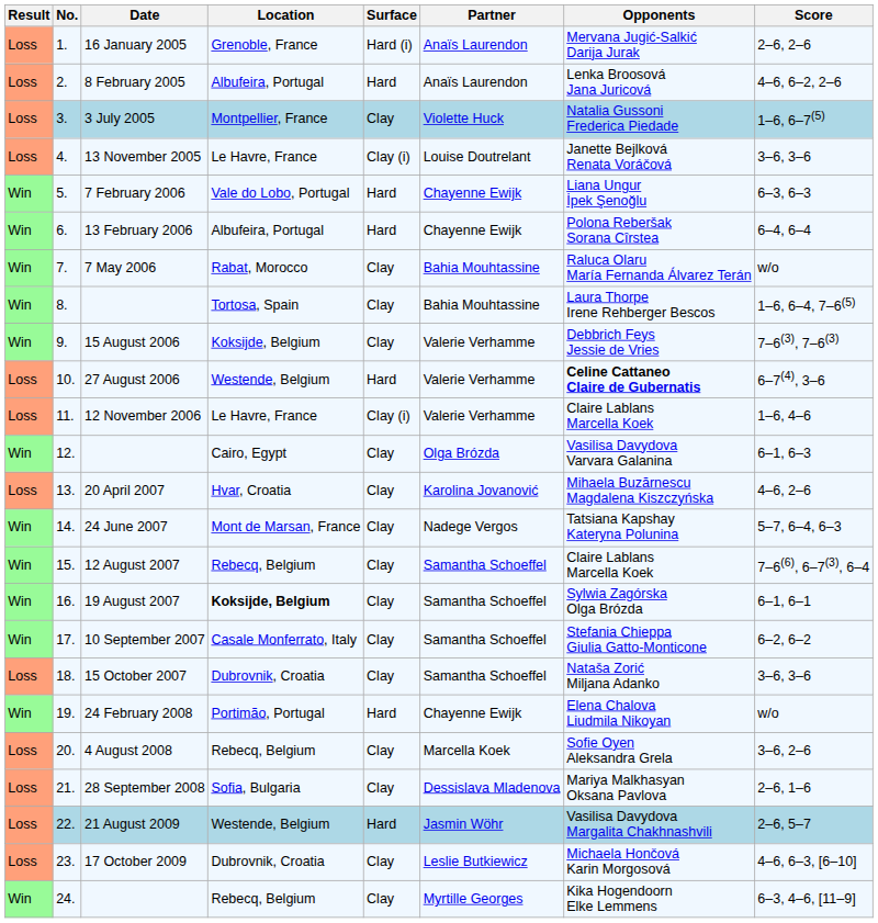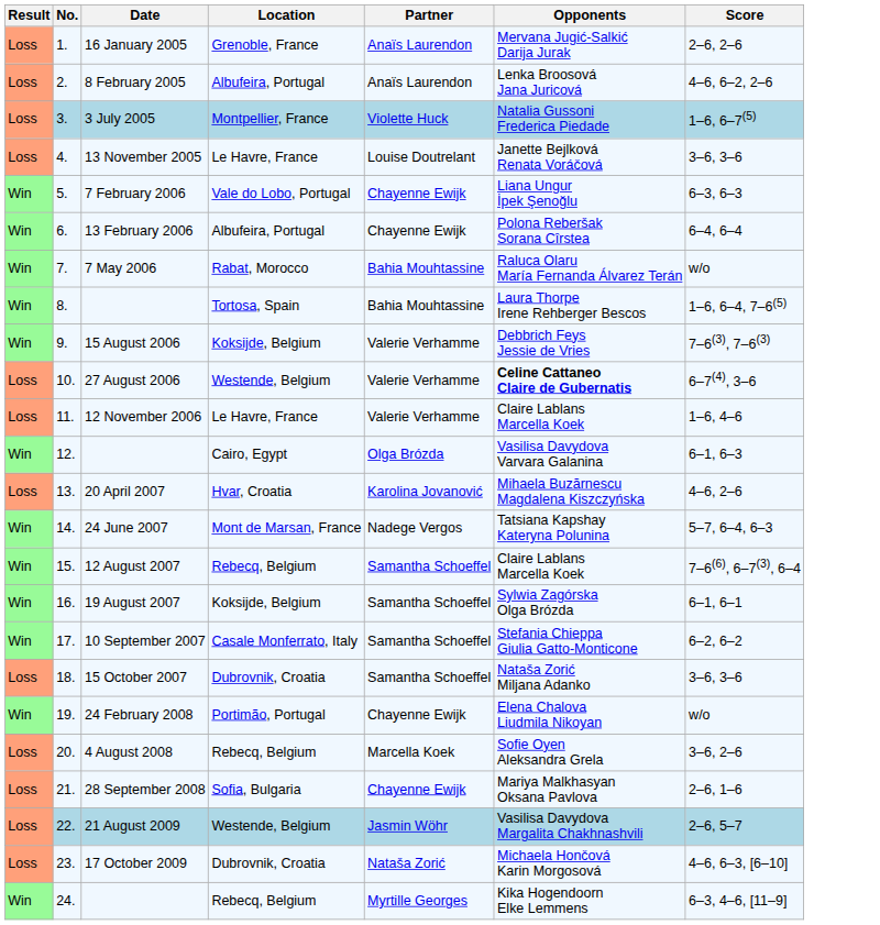- column: Surface | Hard (i) | Hard | Clay | Clay (i) | Hard | Hard | Clay | Clay | Clay | Hard | Clay (i) | Clay | Clay | Clay | Clay | Clay | Clay | Clay | Hard | Clay | Clay | Hard | Clay | Clay
19 August 2007 | Location: bold -> normal
28 September 2008 | Partner: Dessislava Mladenova -> Chayenne Ewijk
17 October 2009 | Partner: Leslie Butkiewicz -> Nataša Zorić
